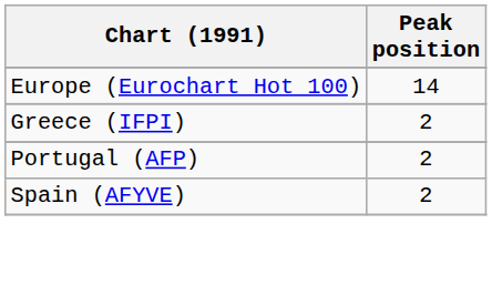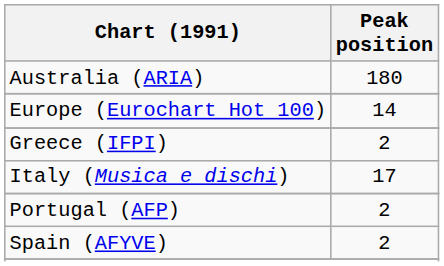+ row: Australia (ARIA) | 180
+ row: Italy (Musica e dischi) | 17
